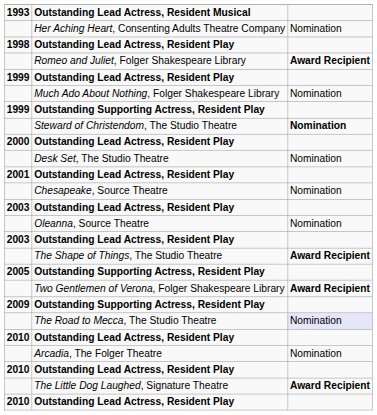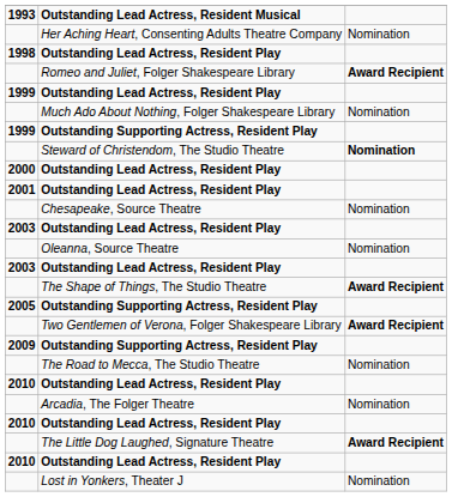- row: Desk Set, The Studio Theatre | Nomination
The Road to Mecca, The Studio Theatre | column 3: lavender background -> no background
+ row: Lost in Yonkers, Theater J | Nomination
